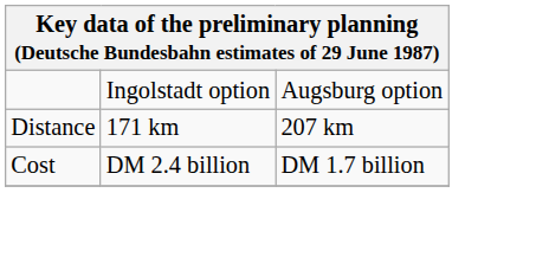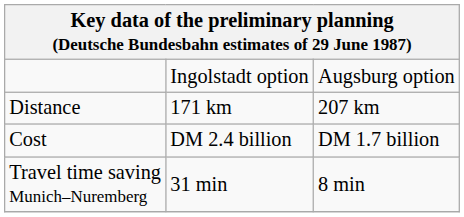+ row: Travel time saving Munich–Nuremberg | 31 min | 8 min
